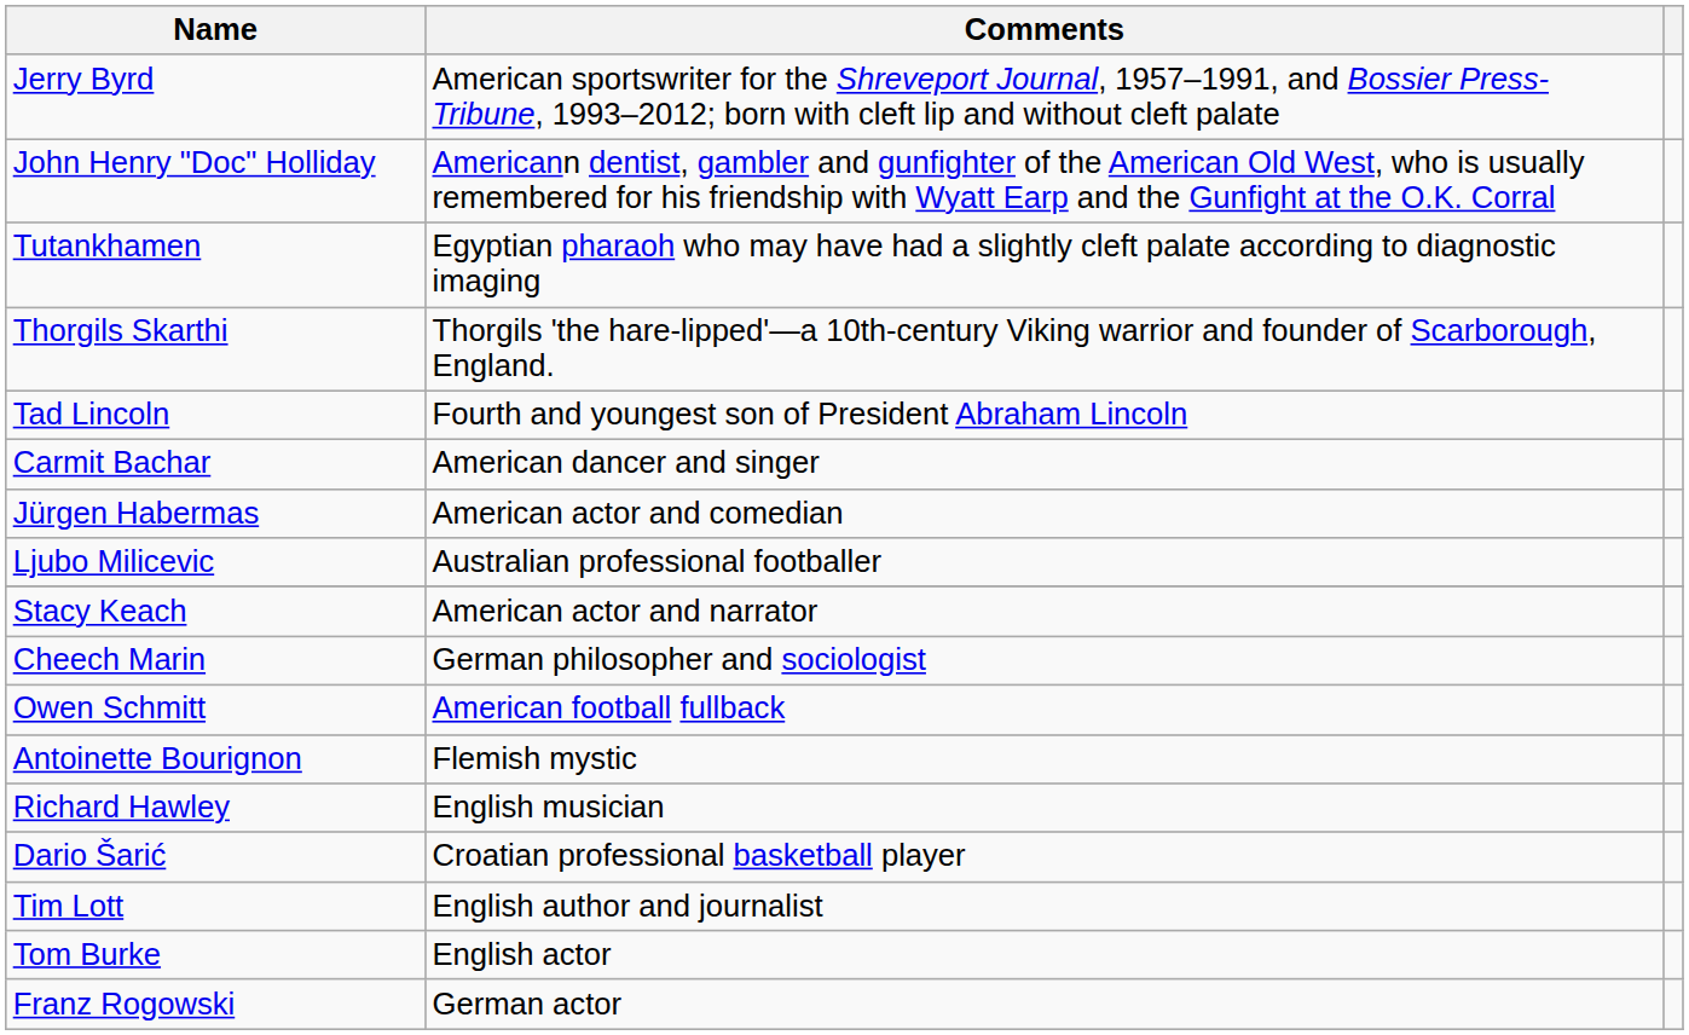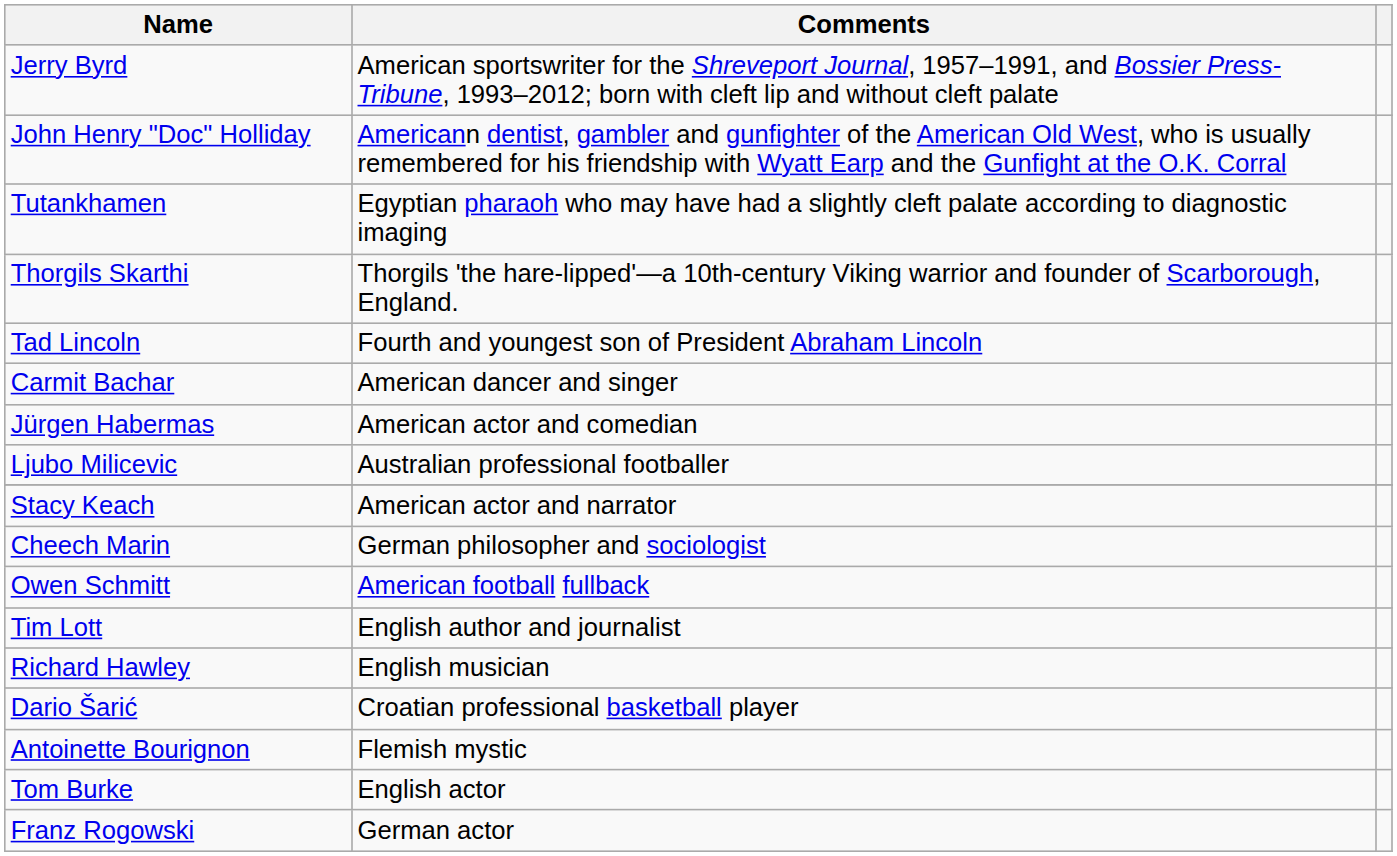rows swapped: Tim Lott <-> Antoinette Bourignon
